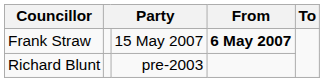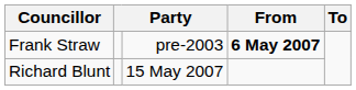Frank Straw | column 3: 15 May 2007 -> pre-2003
Richard Blunt | column 3: pre-2003 -> 15 May 2007
